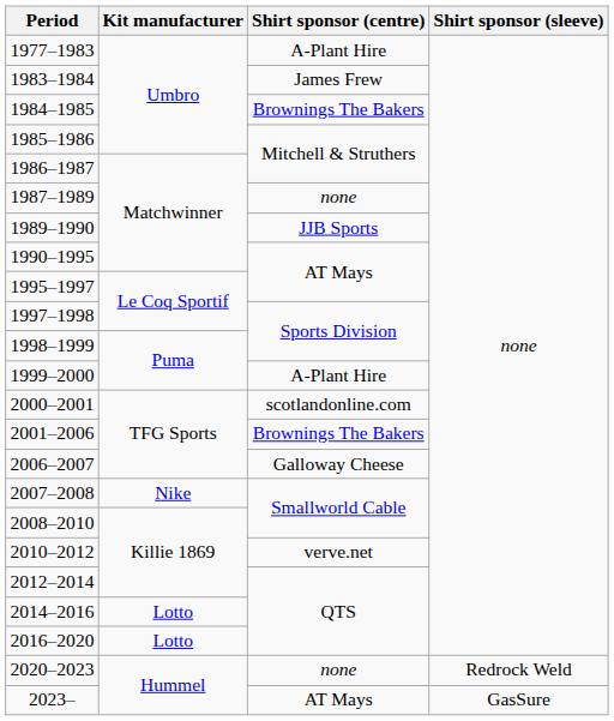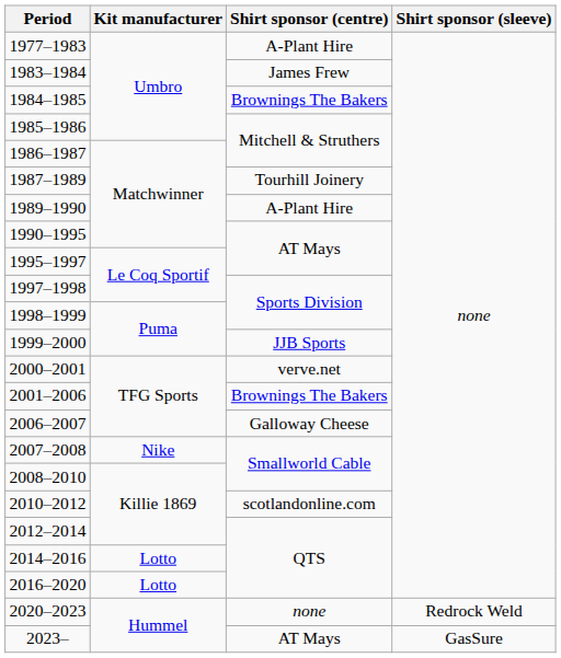1987–1989 | Shirt sponsor (centre): none -> Tourhill Joinery
1989–1990 | Shirt sponsor (centre): JJB Sports -> A-Plant Hire
1999–2000 | Shirt sponsor (centre): A-Plant Hire -> JJB Sports
2000–2001 | Shirt sponsor (centre): scotlandonline.com -> verve.net
2010–2012 | Shirt sponsor (centre): verve.net -> scotlandonline.com
